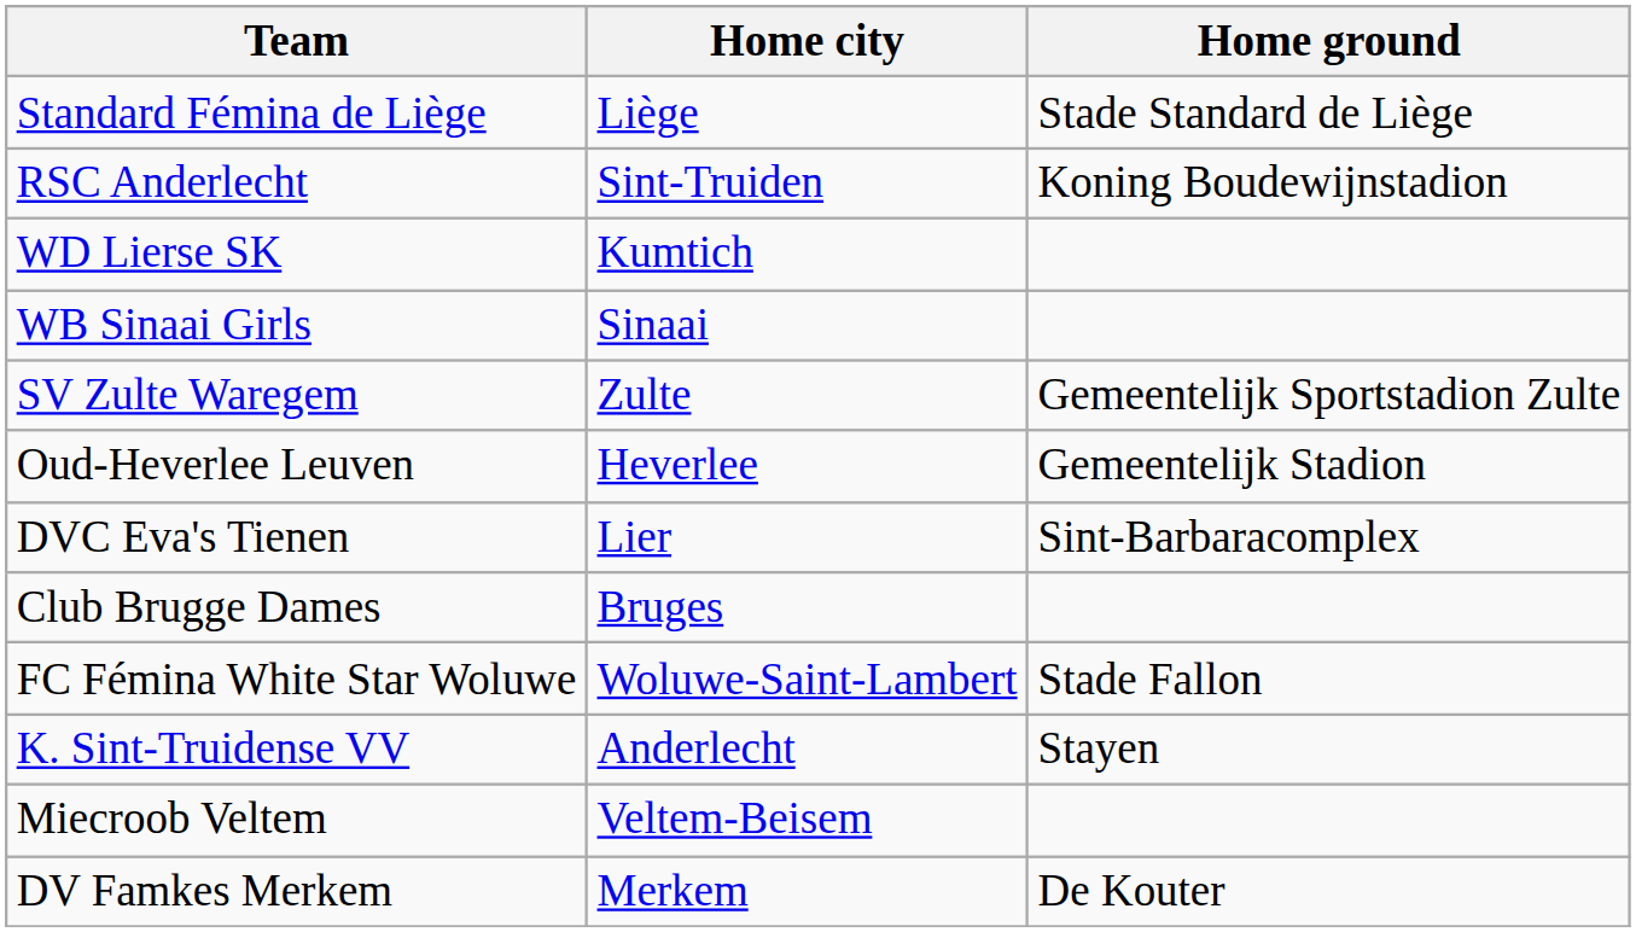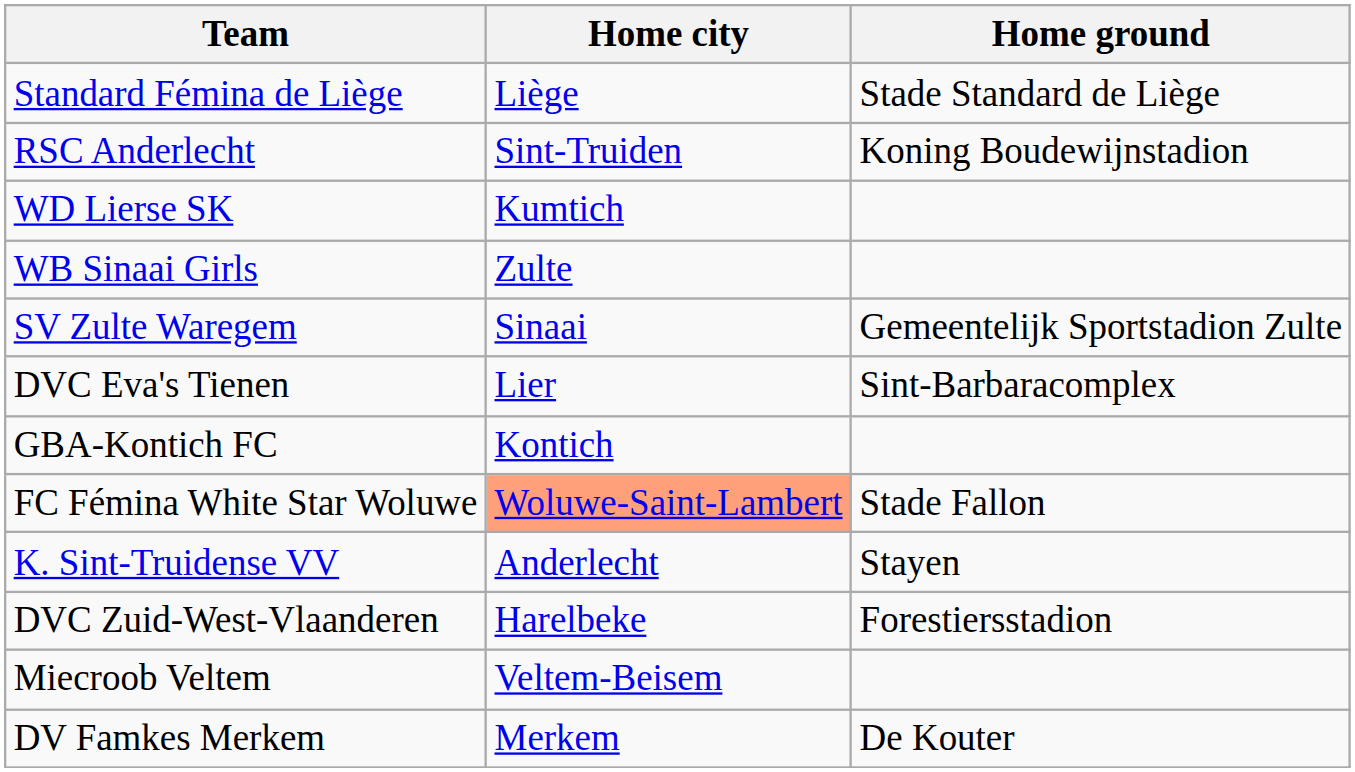WB Sinaai Girls | Home city: Sinaai -> Zulte
SV Zulte Waregem | Home city: Zulte -> Sinaai
- row: Oud-Heverlee Leuven | Heverlee | Gemeentelijk Stadion
+ row: GBA-Kontich FC | Kontich
- row: Club Brugge Dames | Bruges
FC Fémina White Star Woluwe | Home city: no background -> lightsalmon background
+ row: DVC Zuid-West-Vlaanderen | Harelbeke | Forestiersstadion
